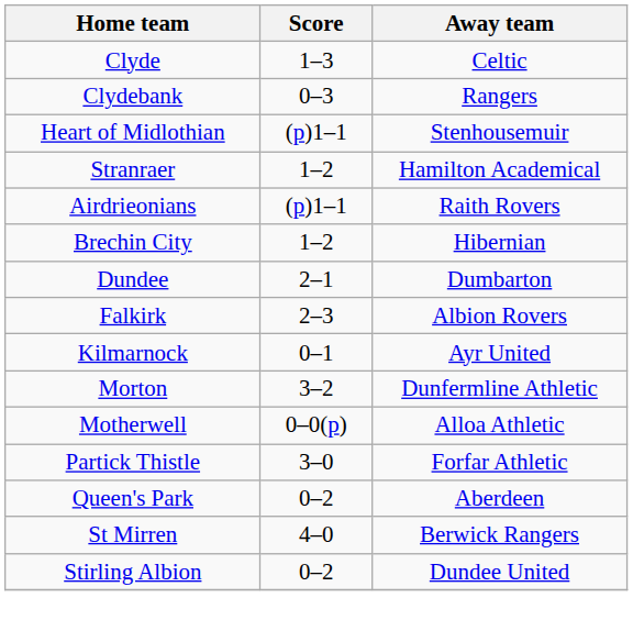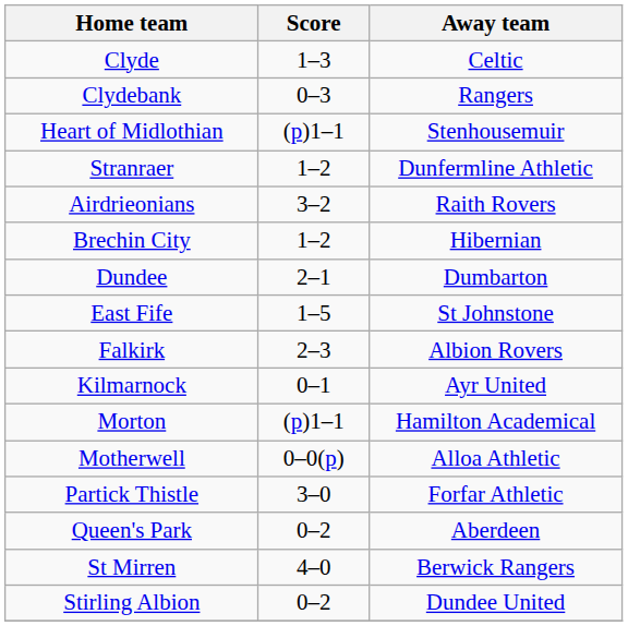Stranraer | Away team: Hamilton Academical -> Dunfermline Athletic
Airdrieonians | Score: (p)1–1 -> 3–2
+ row: East Fife | 1–5 | St Johnstone
Morton | Score: 3–2 -> (p)1–1
Morton | Away team: Dunfermline Athletic -> Hamilton Academical
